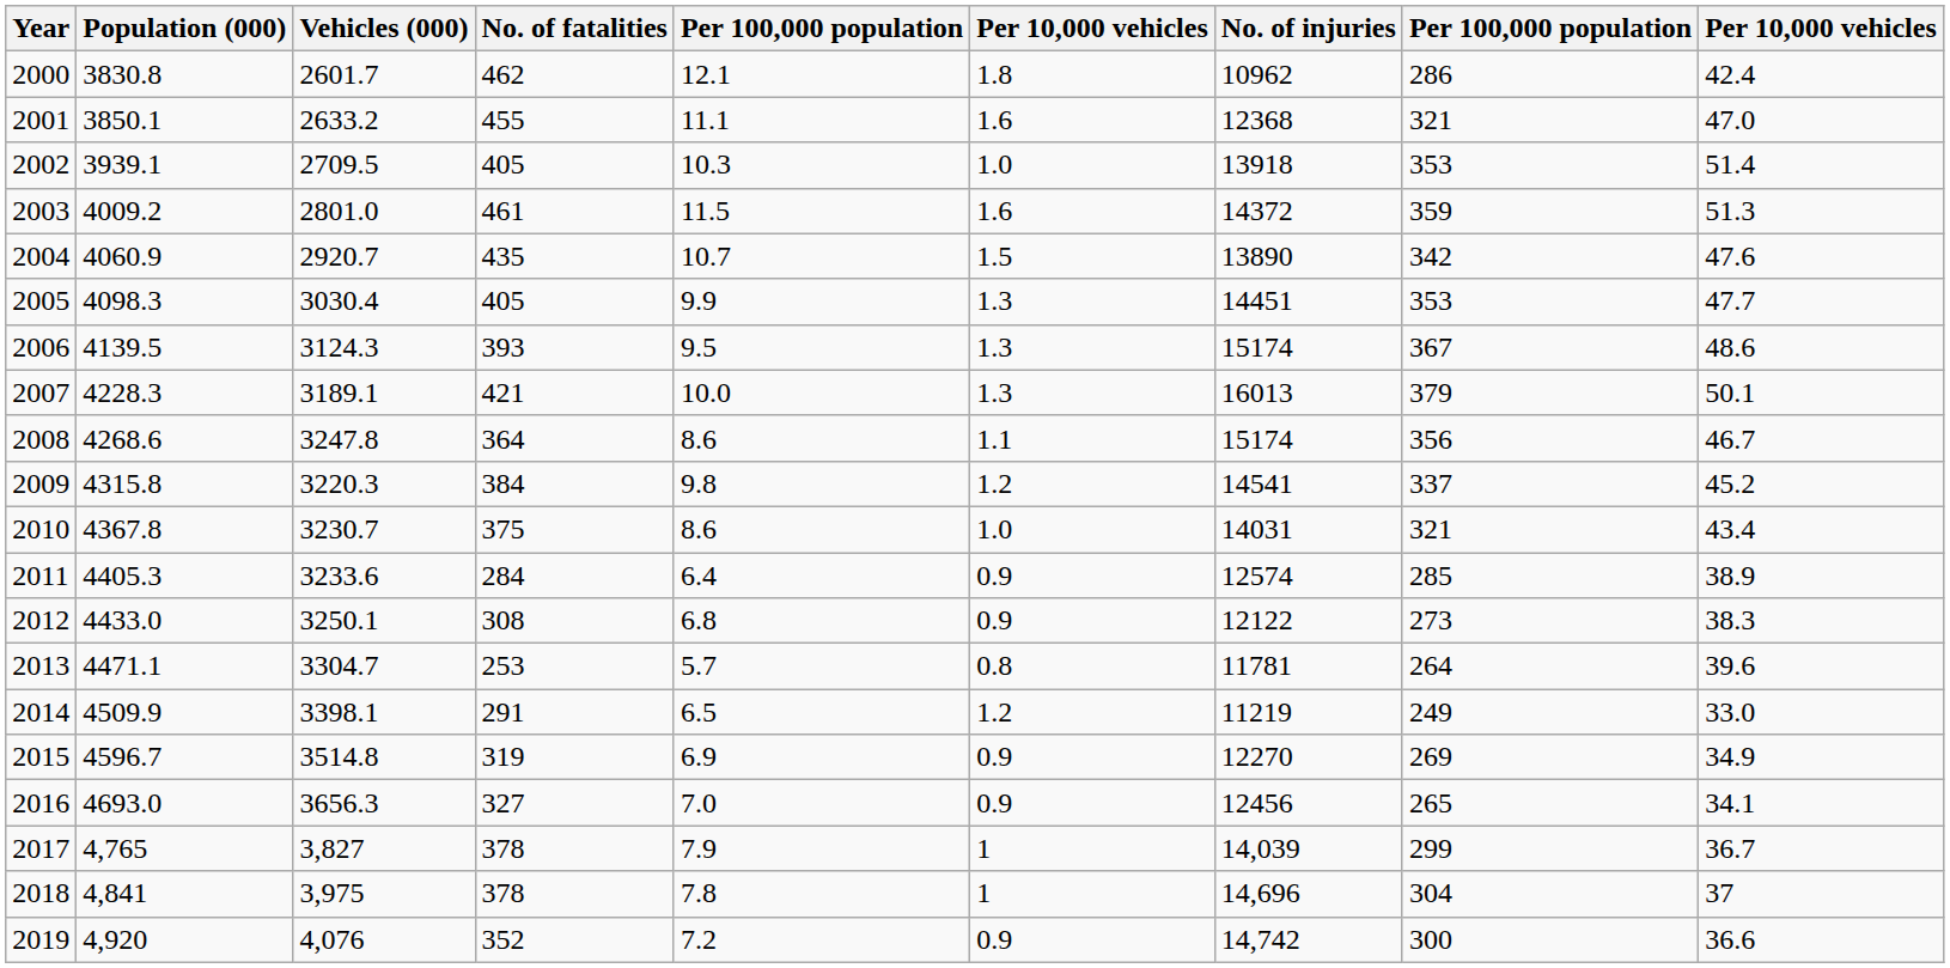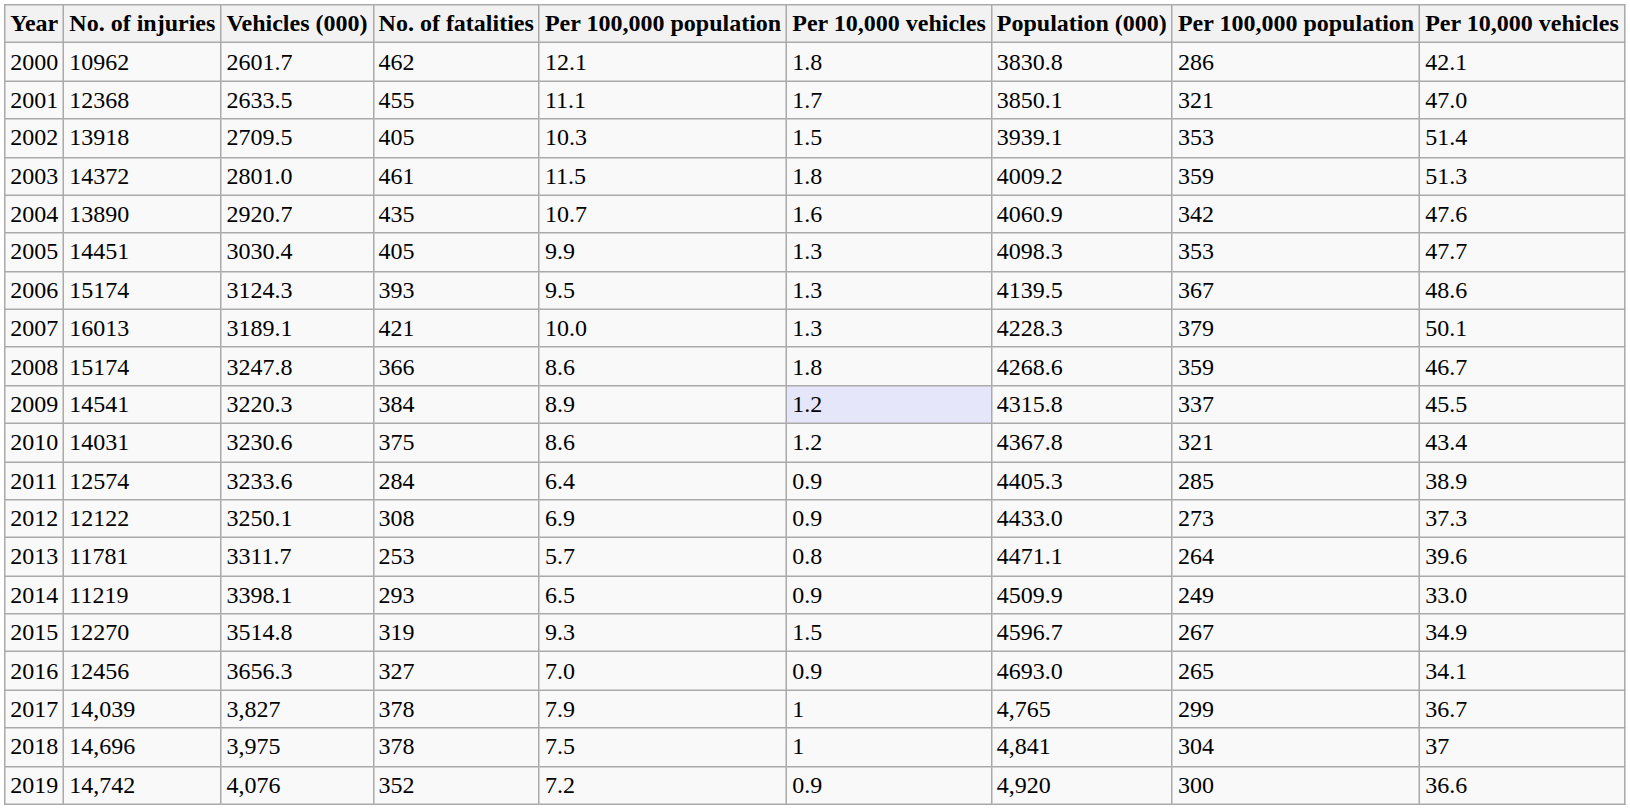columns swapped: Population (000) <-> No. of injuries
2000 | column 9: 42.4 -> 42.1
2001 | Vehicles (000): 2633.2 -> 2633.5
2001 | column 6: 1.6 -> 1.7
2002 | column 6: 1.0 -> 1.5
2003 | column 6: 1.6 -> 1.8
2004 | column 6: 1.5 -> 1.6
2008 | No. of fatalities: 364 -> 366
2008 | column 6: 1.1 -> 1.8
2008 | column 8: 356 -> 359
2009 | column 5: 9.8 -> 8.9
2009 | column 6: no background -> lavender background
2009 | column 9: 45.2 -> 45.5
2010 | Vehicles (000): 3230.7 -> 3230.6
2010 | column 6: 1.0 -> 1.2
2012 | column 5: 6.8 -> 6.9
2012 | column 9: 38.3 -> 37.3
2013 | Vehicles (000): 3304.7 -> 3311.7
2014 | No. of fatalities: 291 -> 293
2014 | column 6: 1.2 -> 0.9
2015 | column 5: 6.9 -> 9.3
2015 | column 6: 0.9 -> 1.5
2015 | column 8: 269 -> 267
2018 | column 5: 7.8 -> 7.5
